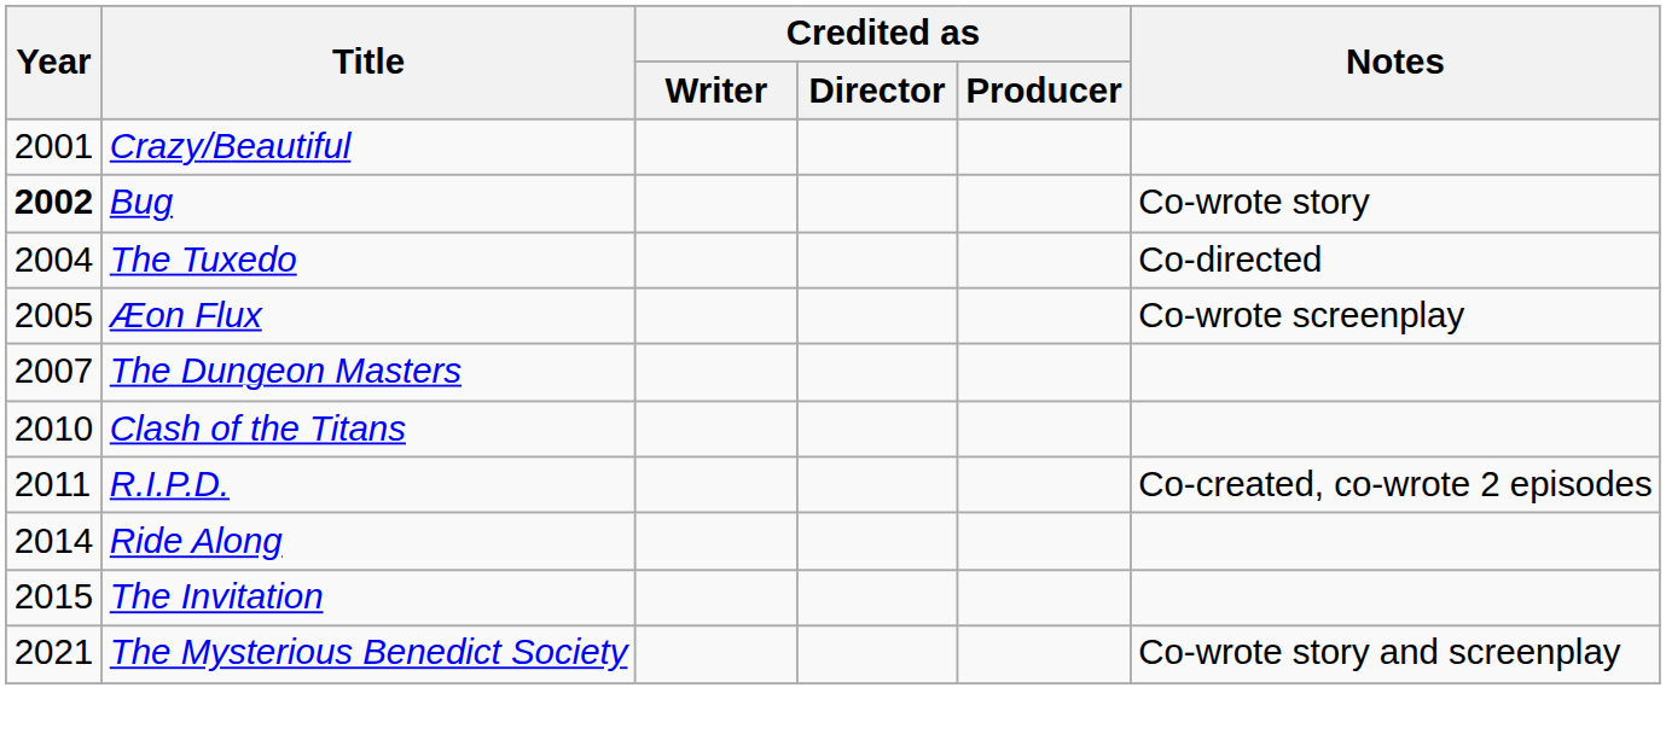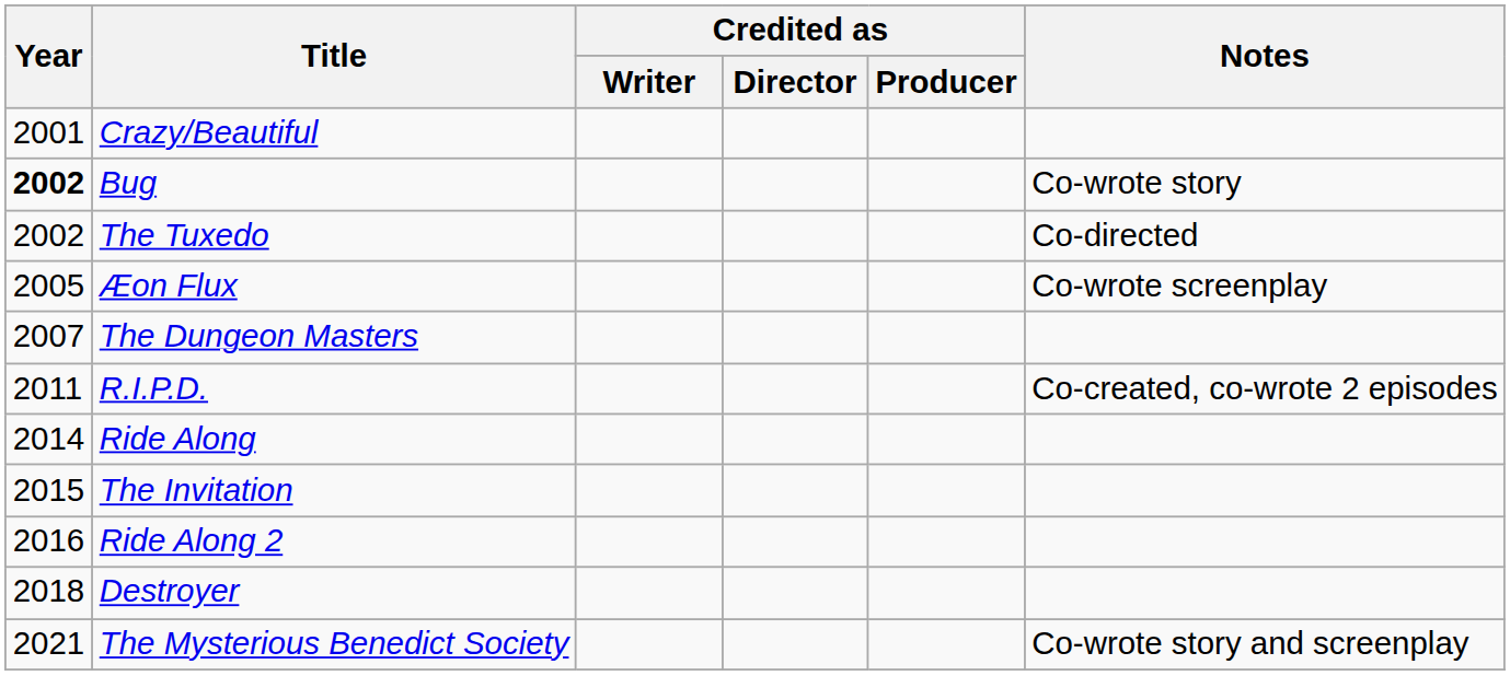The Tuxedo | Year: 2004 -> 2002
- row: 2010 | Clash of the Titans
+ row: 2016 | Ride Along 2
+ row: 2018 | Destroyer
